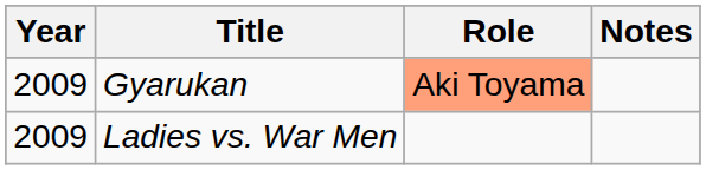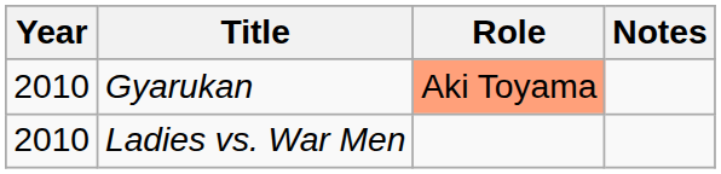Gyarukan | Year: 2009 -> 2010
Ladies vs. War Men | Year: 2009 -> 2010
